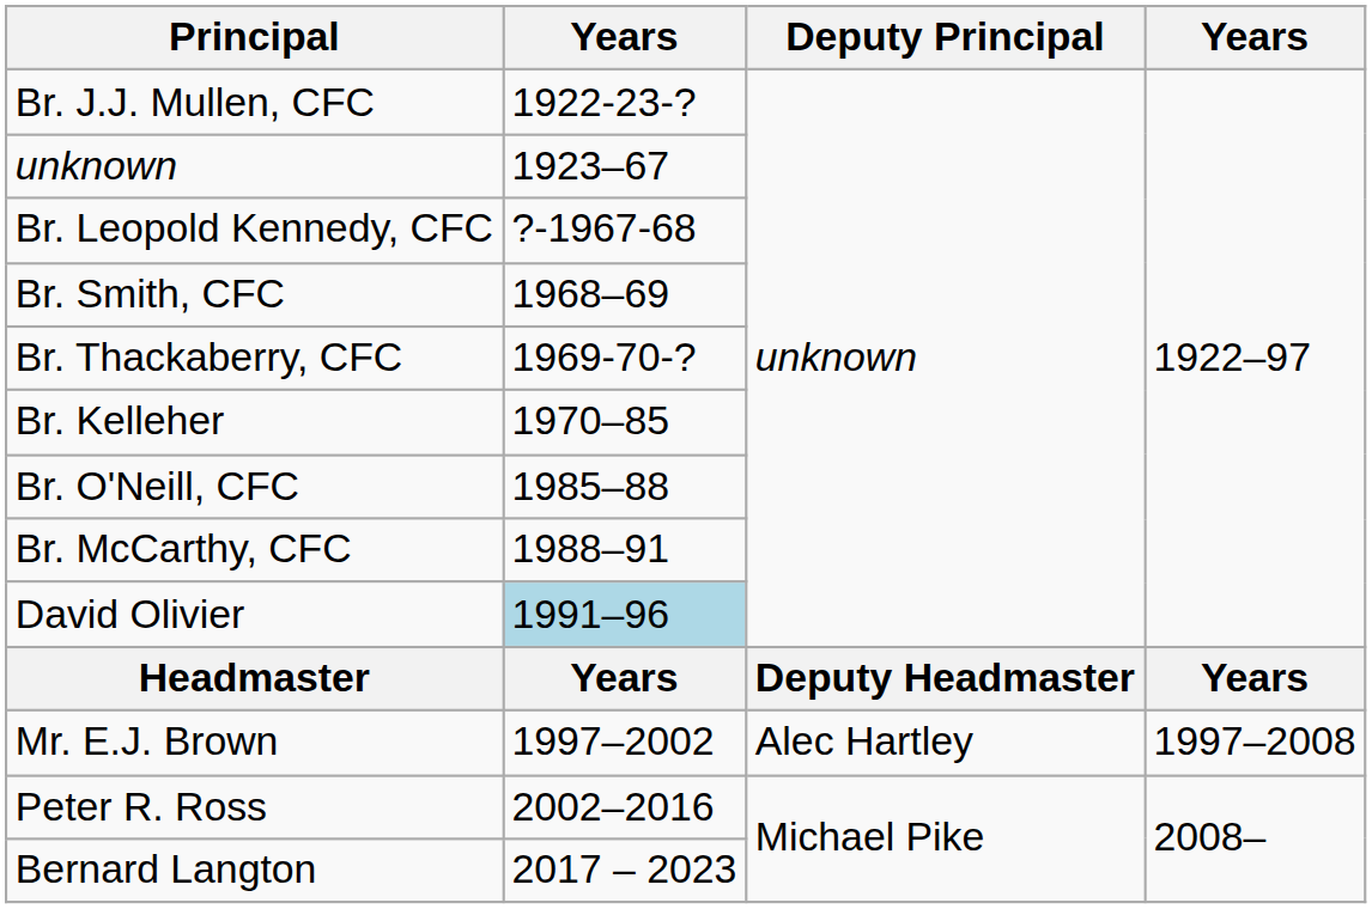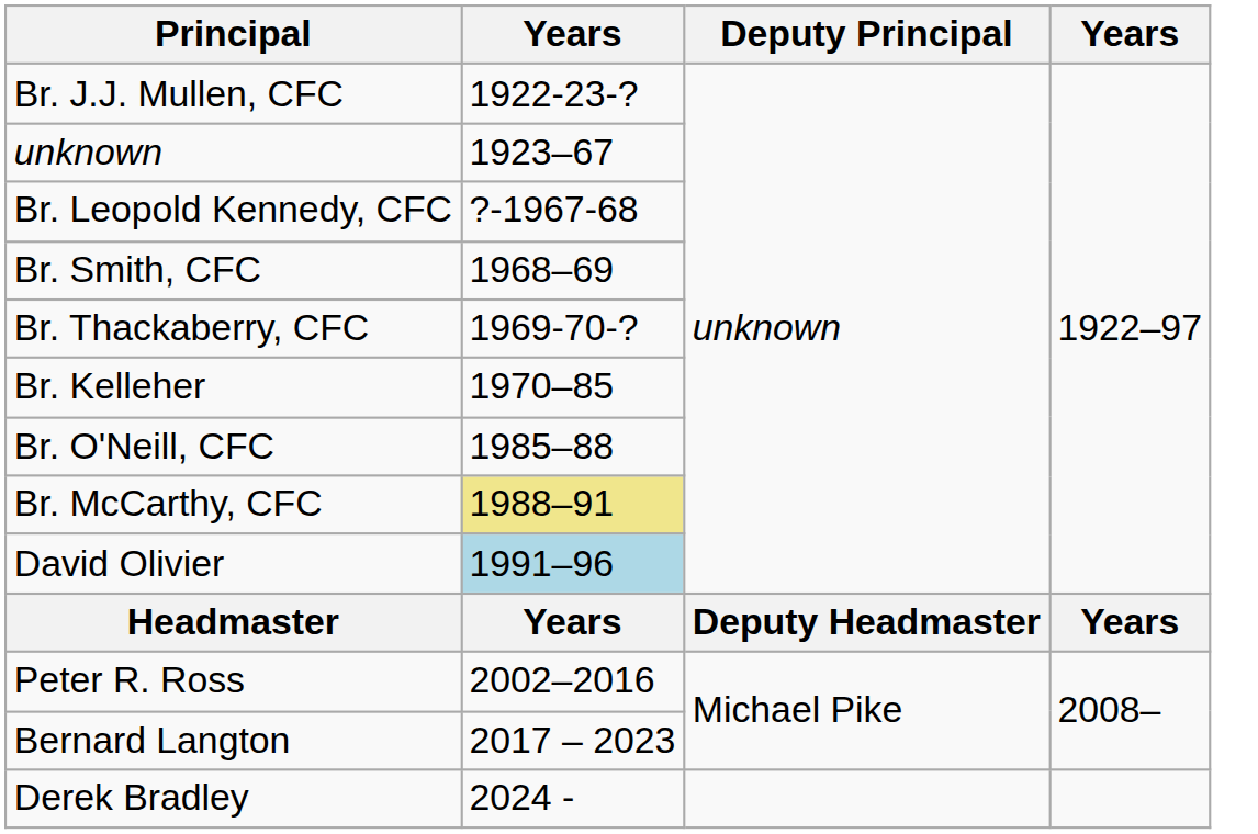Br. McCarthy, CFC | column 2: no background -> khaki background
- row: Mr. E.J. Brown | 1997–2002 | Alec Hartley | 1997–2008
+ row: Derek Bradley | 2024 -
